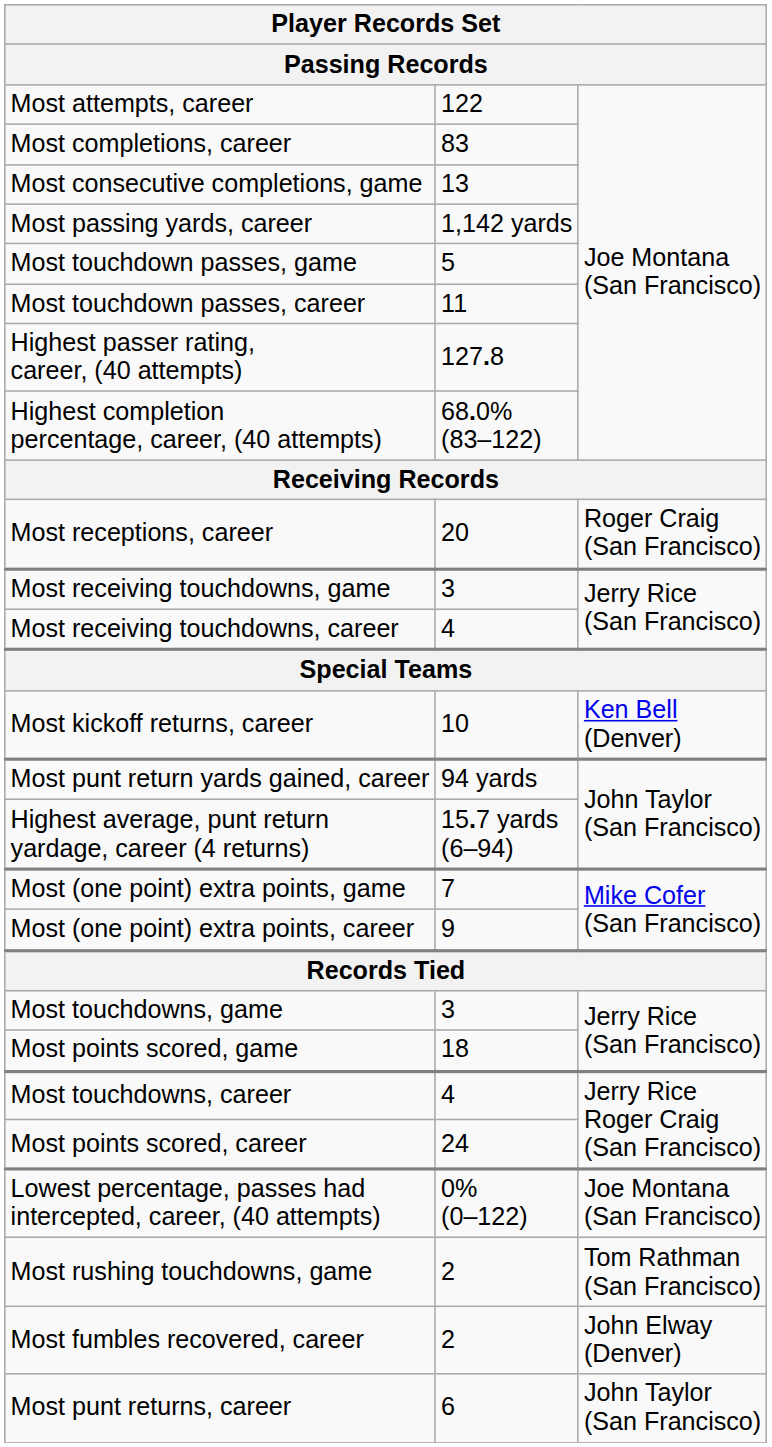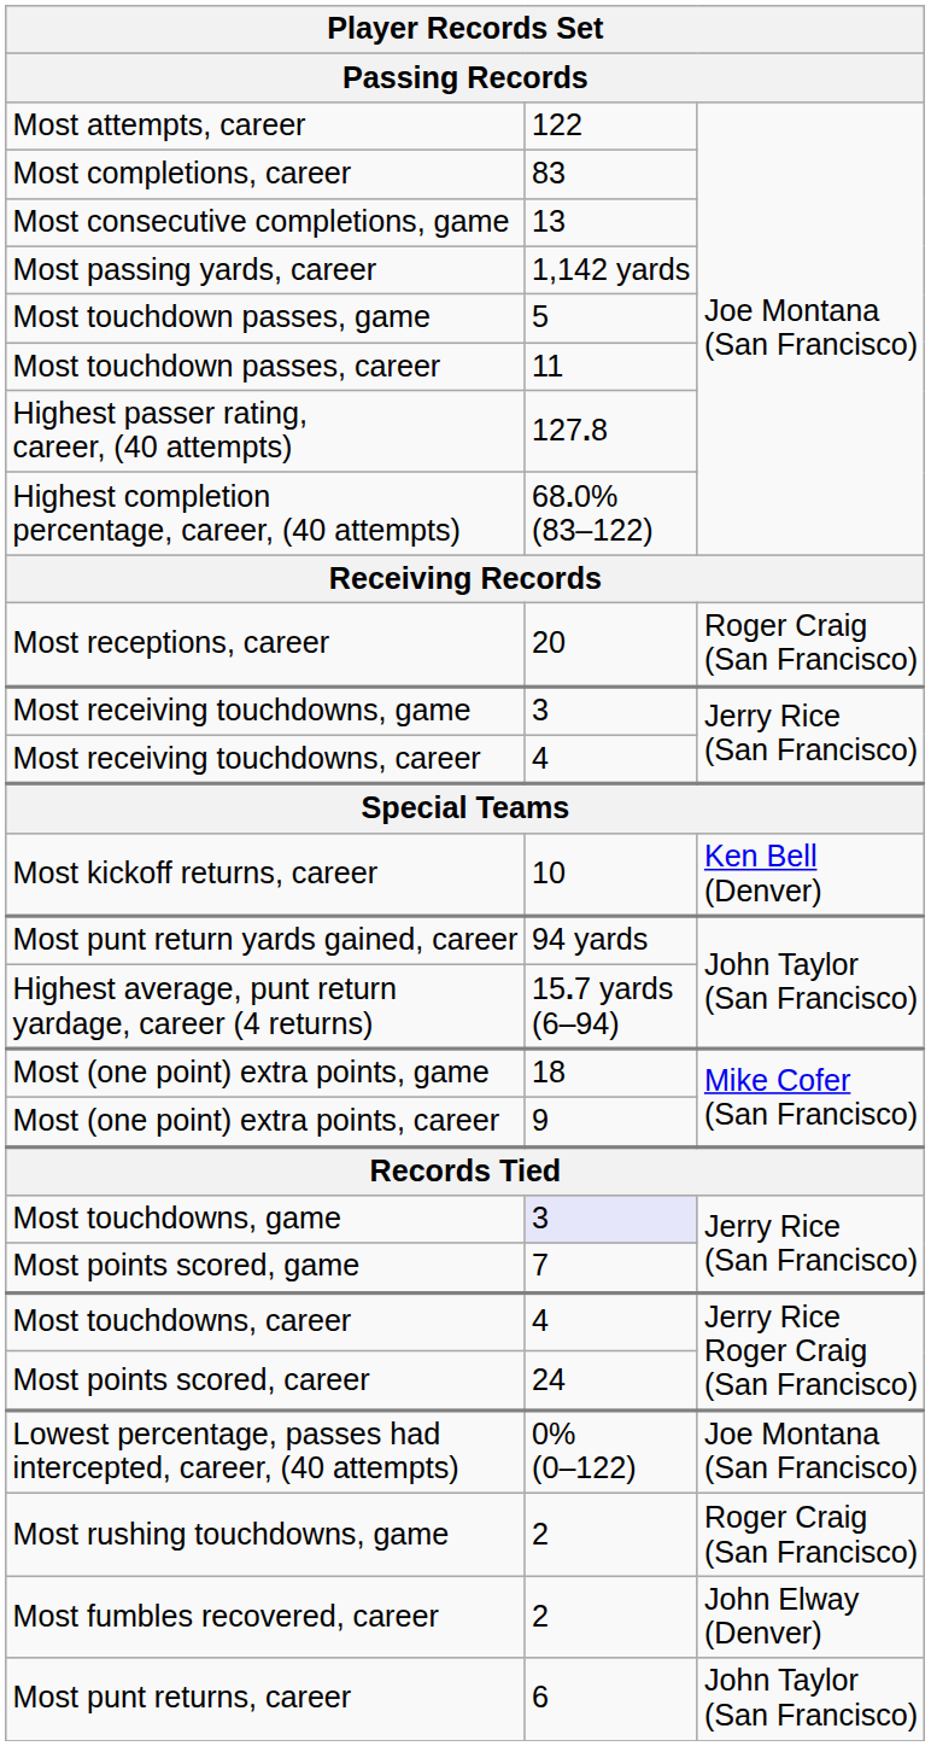Most (one point) extra points, game | column 2: 7 -> 18
Most touchdowns, game | column 2: no background -> lavender background
Most points scored, game | column 2: 18 -> 7
Most rushing touchdowns, game | column 3: Tom Rathman (San Francisco) -> Roger Craig (San Francisco)
